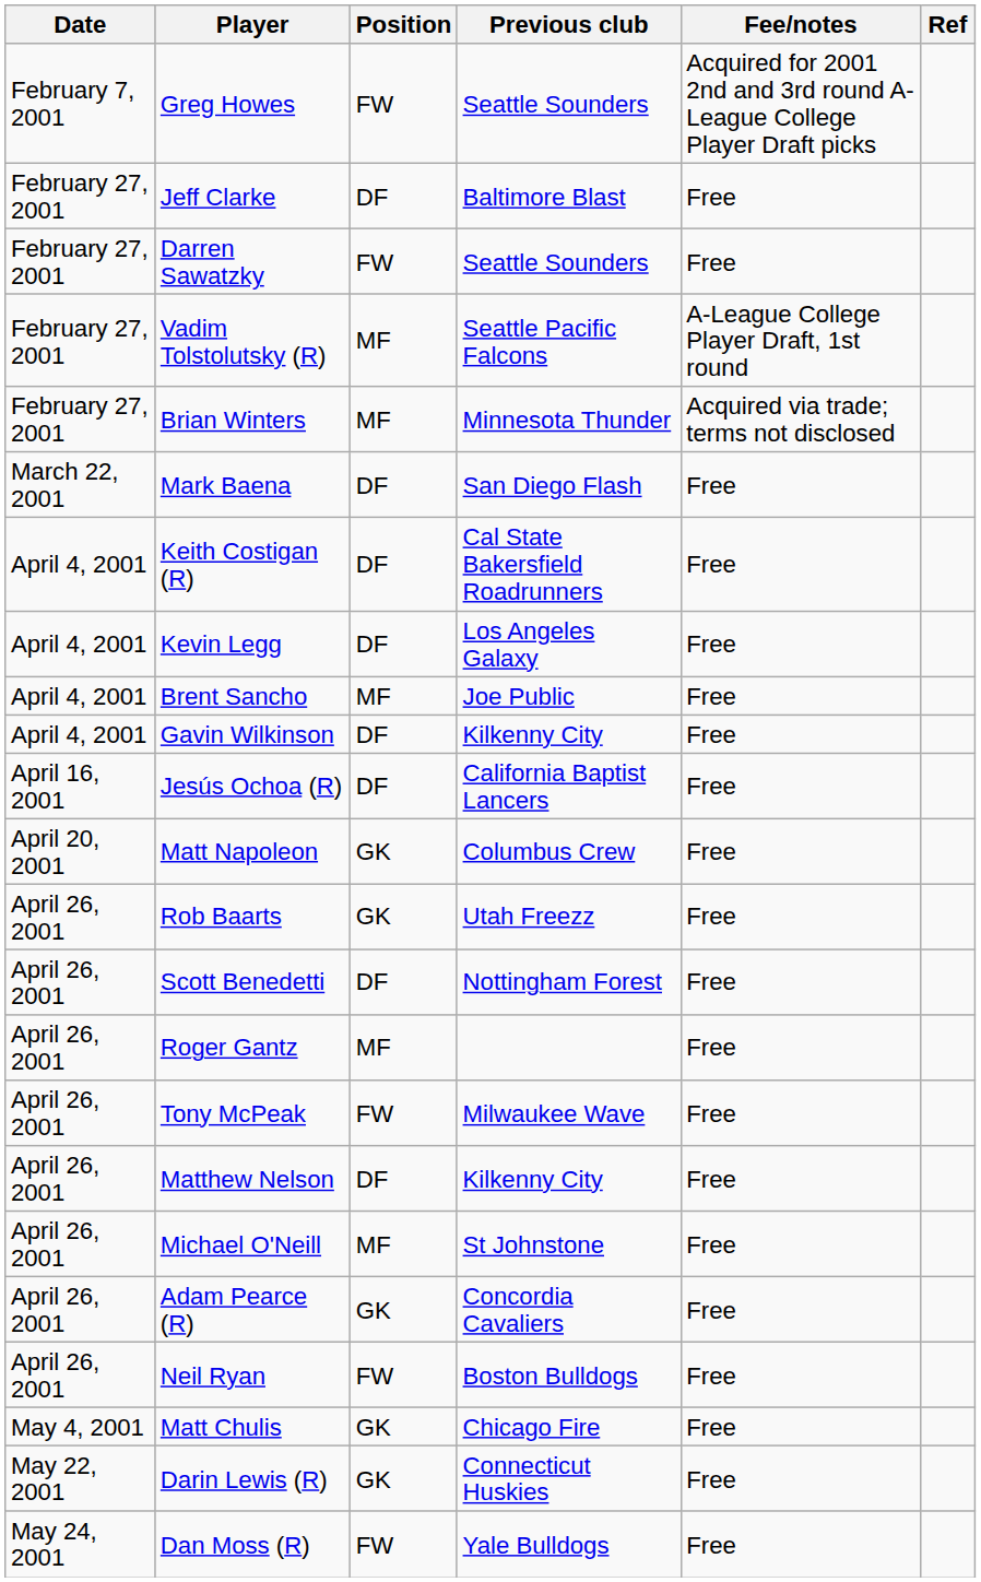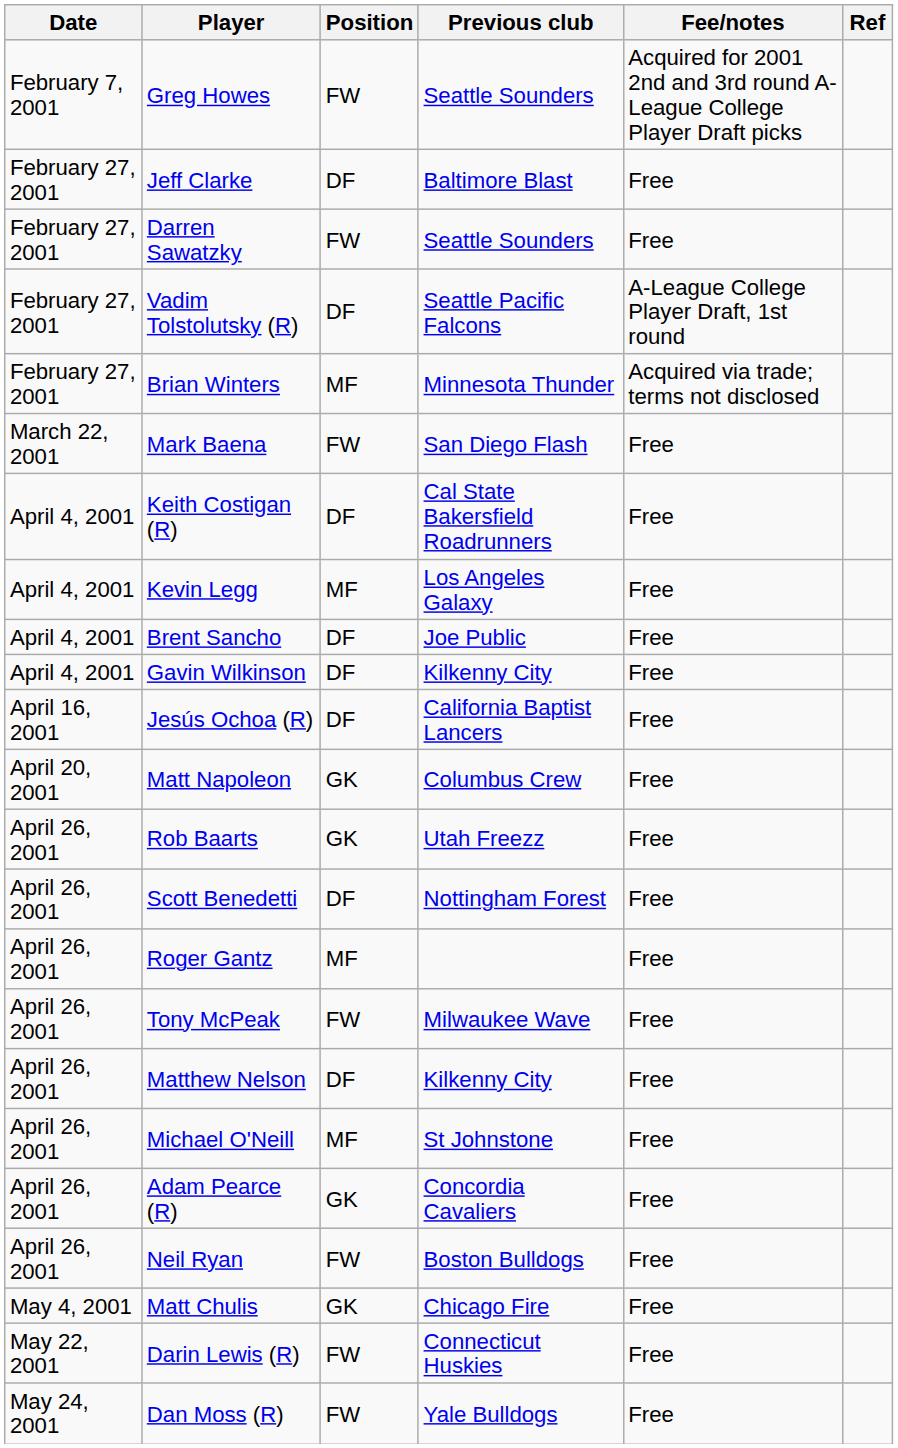Vadim Tolstolutsky (R) | Position: MF -> DF
Mark Baena | Position: DF -> FW
Kevin Legg | Position: DF -> MF
Brent Sancho | Position: MF -> DF
Darin Lewis (R) | Position: GK -> FW
